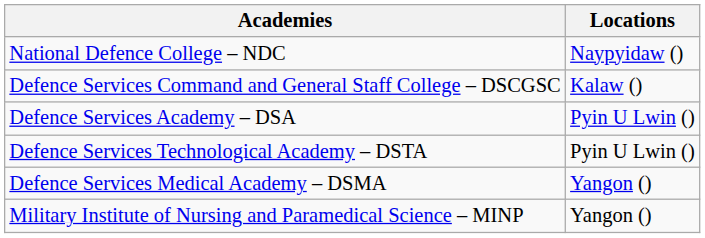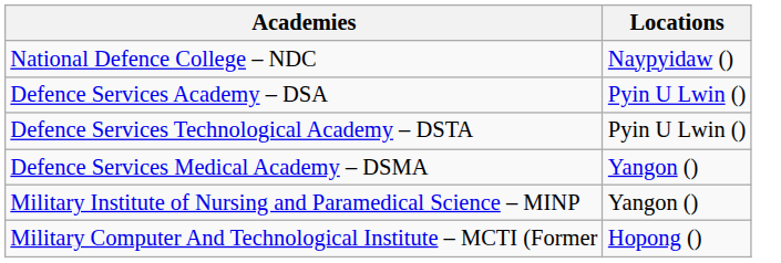- row: Defence Services Command and General Staff College – DSCGSC | Kalaw ()
+ row: Military Computer And Technological Institute – MCTI (Former | Hopong ()
